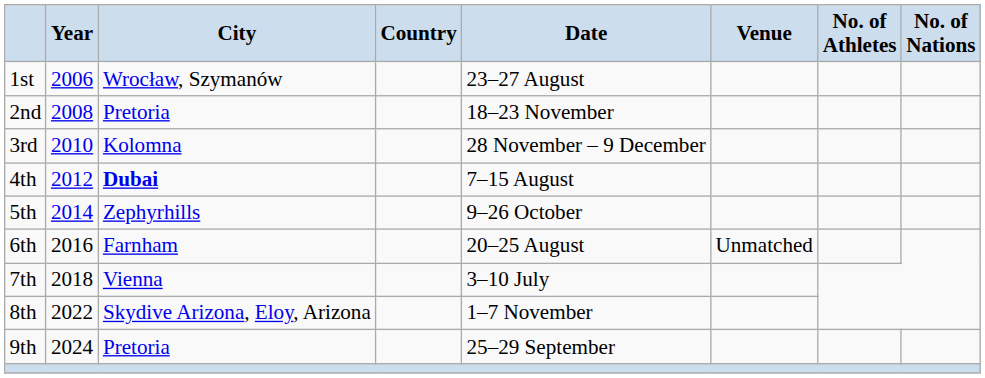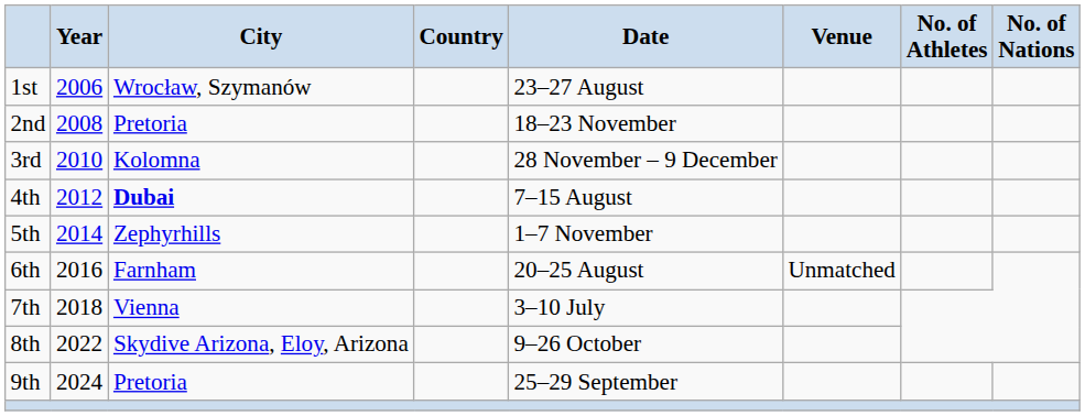5th | Date: 9–26 October -> 1–7 November
8th | Date: 1–7 November -> 9–26 October
